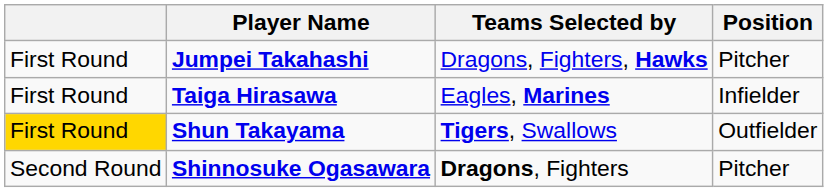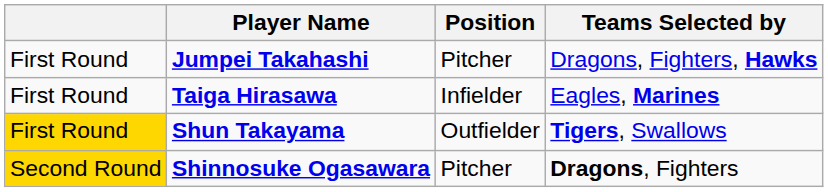columns swapped: Position <-> Teams Selected by
Shinnosuke Ogasawara | column 1: no background -> gold background
